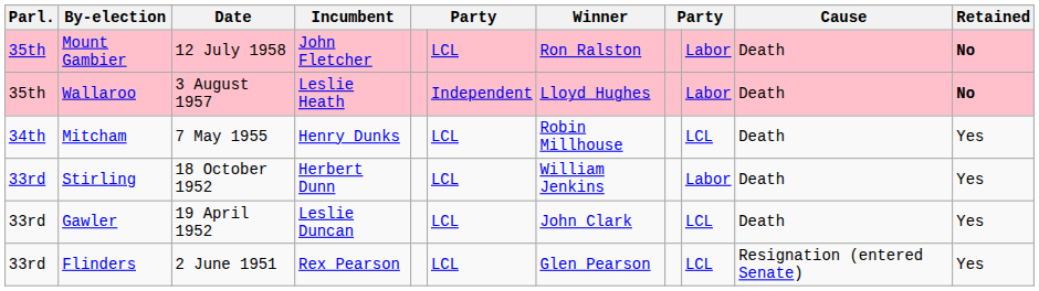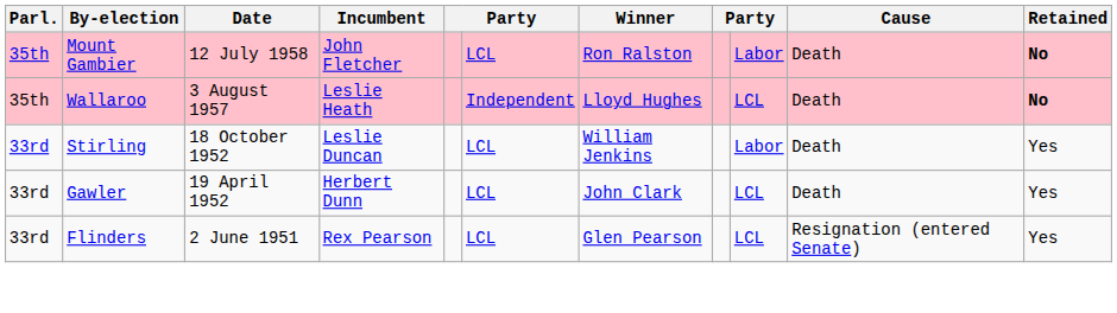Wallaroo | column 9: Labor -> LCL
- row: 34th | Mitcham | 7 May 1955 | Henry Dunks | LCL | Robin Millhouse | LCL | Death | Yes
Stirling | Incumbent: Herbert Dunn -> Leslie Duncan
Gawler | Incumbent: Leslie Duncan -> Herbert Dunn
